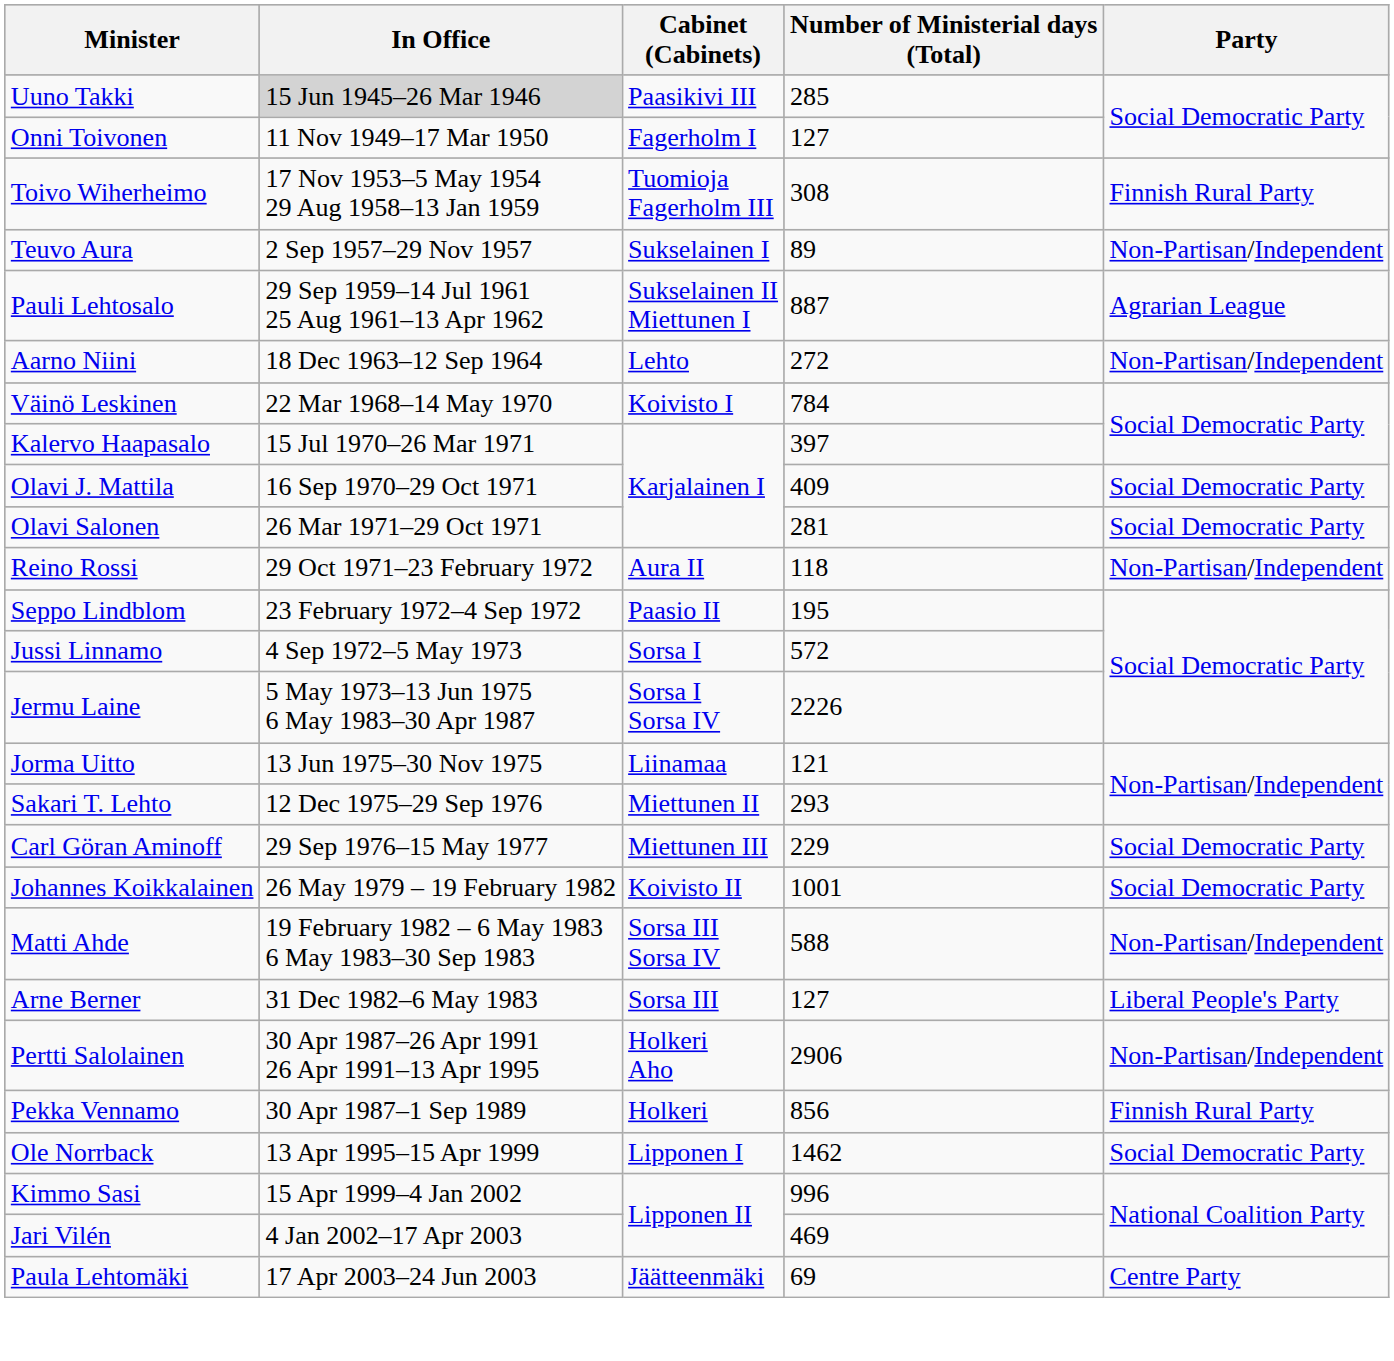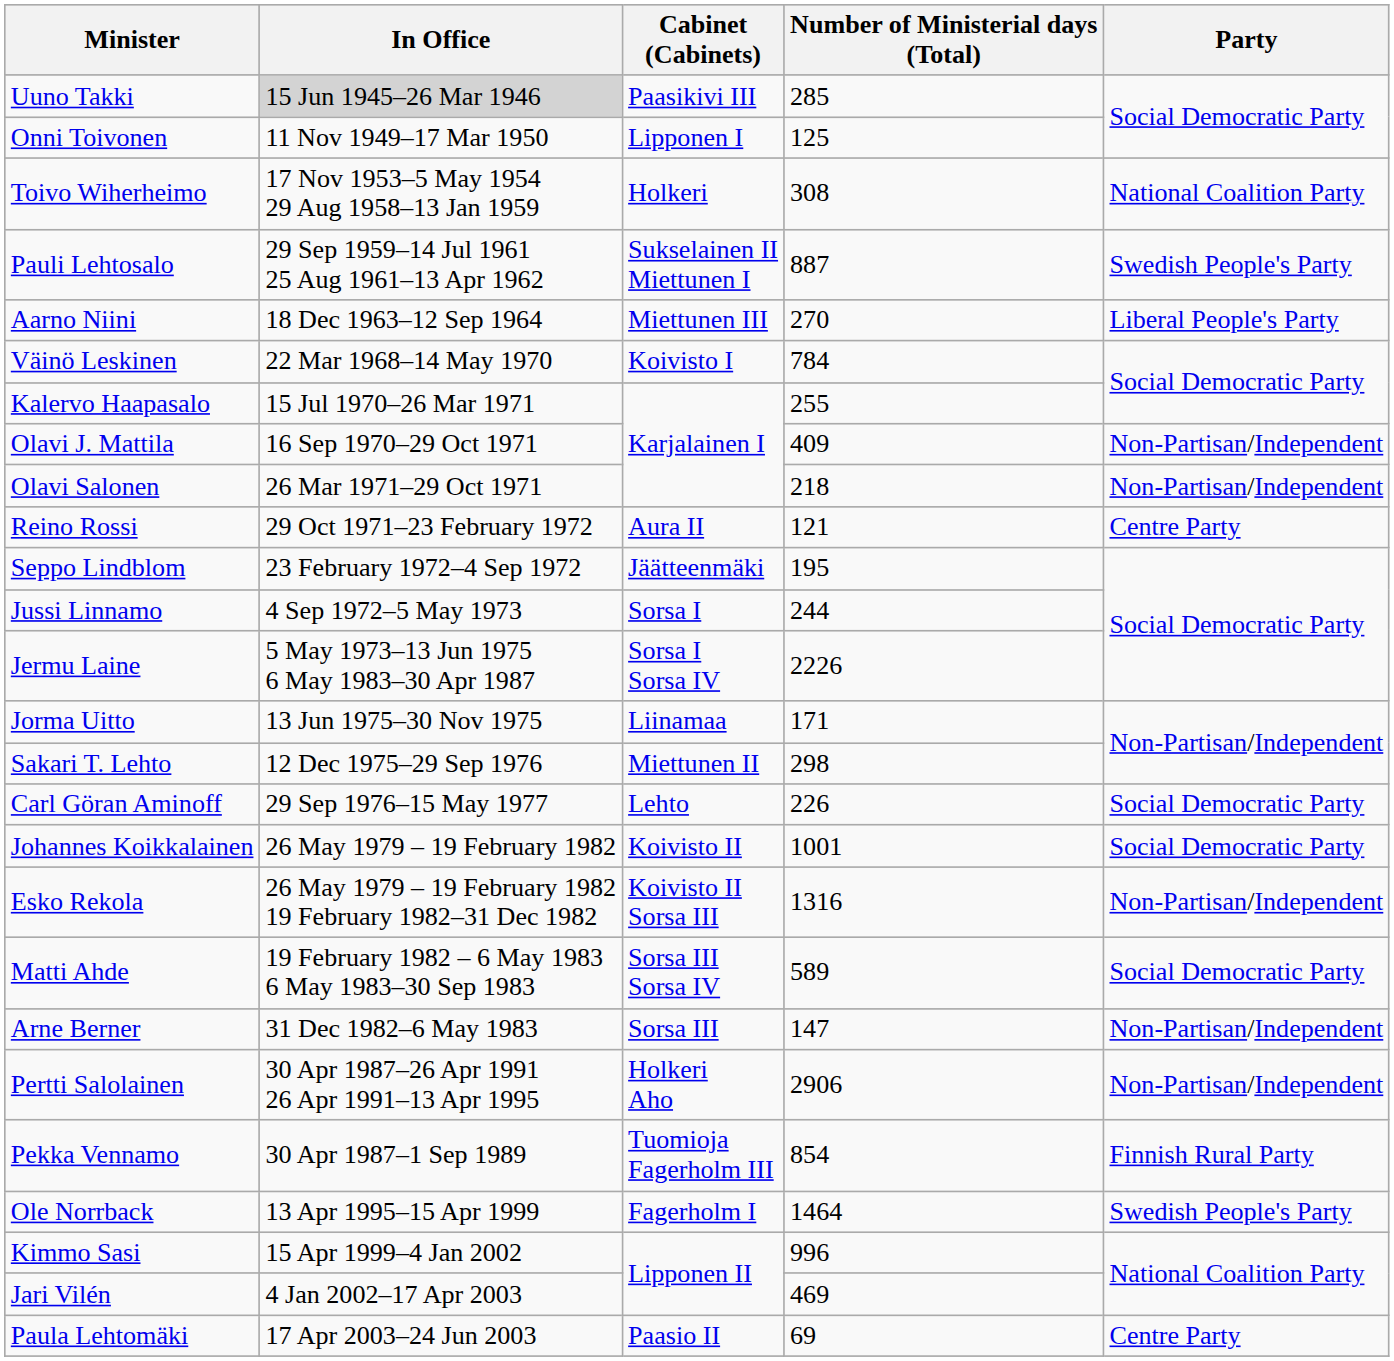Onni Toivonen | Cabinet (Cabinets): Fagerholm I -> Lipponen I
Onni Toivonen | Number of Ministerial days (Total): 127 -> 125
Toivo Wiherheimo | Cabinet (Cabinets): Tuomioja Fagerholm III -> Holkeri
Toivo Wiherheimo | Party: Finnish Rural Party -> National Coalition Party
- row: Teuvo Aura | 2 Sep 1957–29 Nov 1957 | Sukselainen I | 89 | Non-Partisan/Independent
Pauli Lehtosalo | Party: Agrarian League -> Swedish People's Party
Aarno Niini | Cabinet (Cabinets): Lehto -> Miettunen III
Aarno Niini | Number of Ministerial days (Total): 272 -> 270
Aarno Niini | Party: Non-Partisan/Independent -> Liberal People's Party
Kalervo Haapasalo | Number of Ministerial days (Total): 397 -> 255
Olavi J. Mattila | Party: Social Democratic Party -> Non-Partisan/Independent
Olavi Salonen | Number of Ministerial days (Total): 281 -> 218
Olavi Salonen | Party: Social Democratic Party -> Non-Partisan/Independent
Reino Rossi | Number of Ministerial days (Total): 118 -> 121
Reino Rossi | Party: Non-Partisan/Independent -> Centre Party
Seppo Lindblom | Cabinet (Cabinets): Paasio II -> Jäätteenmäki
Jussi Linnamo | Number of Ministerial days (Total): 572 -> 244
Jorma Uitto | Number of Ministerial days (Total): 121 -> 171
Sakari T. Lehto | Number of Ministerial days (Total): 293 -> 298
Carl Göran Aminoff | Cabinet (Cabinets): Miettunen III -> Lehto
Carl Göran Aminoff | Number of Ministerial days (Total): 229 -> 226
+ row: Esko Rekola | 26 May 1979 – 19 February 1982 19 February 1982–31 Dec 1982 | Koivisto II Sorsa III | 1316 | Non-Partisan/Independent
Matti Ahde | Number of Ministerial days (Total): 588 -> 589
Matti Ahde | Party: Non-Partisan/Independent -> Social Democratic Party
Arne Berner | Number of Ministerial days (Total): 127 -> 147
Arne Berner | Party: Liberal People's Party -> Non-Partisan/Independent
Pekka Vennamo | Cabinet (Cabinets): Holkeri -> Tuomioja Fagerholm III
Pekka Vennamo | Number of Ministerial days (Total): 856 -> 854
Ole Norrback | Cabinet (Cabinets): Lipponen I -> Fagerholm I
Ole Norrback | Number of Ministerial days (Total): 1462 -> 1464
Ole Norrback | Party: Social Democratic Party -> Swedish People's Party
Paula Lehtomäki | Cabinet (Cabinets): Jäätteenmäki -> Paasio II
